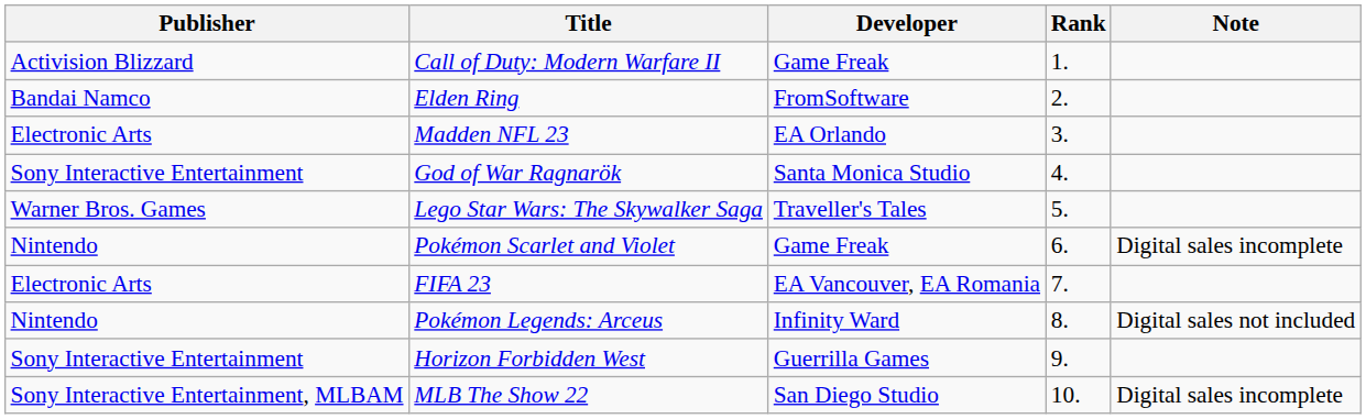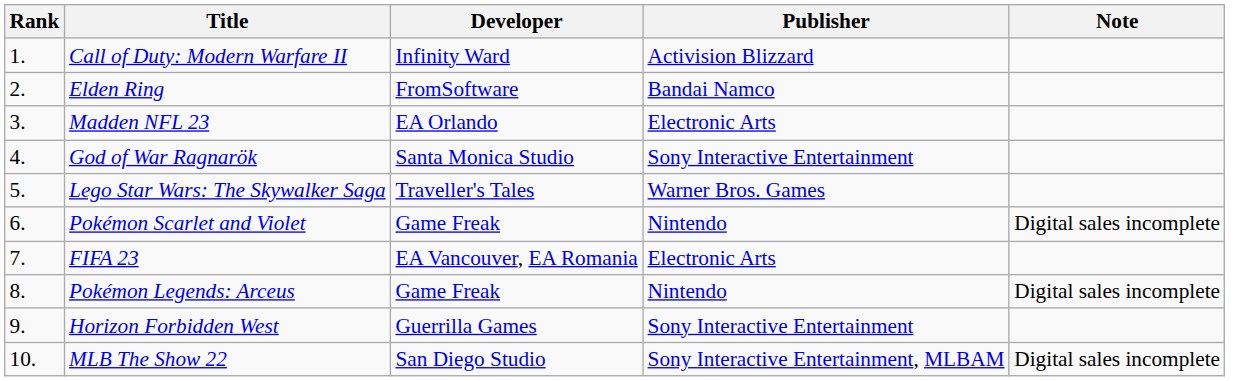columns swapped: Rank <-> Publisher
Call of Duty: Modern Warfare II | Developer: Game Freak -> Infinity Ward
Pokémon Legends: Arceus | Developer: Infinity Ward -> Game Freak
Pokémon Legends: Arceus | Note: Digital sales not included -> Digital sales incomplete
